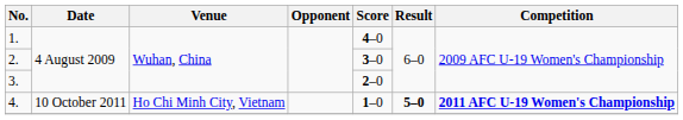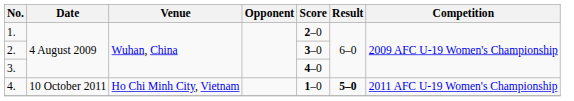1. | Score: 4–0 -> 2–0
3. | Score: 2–0 -> 4–0
4. | Competition: bold -> normal
